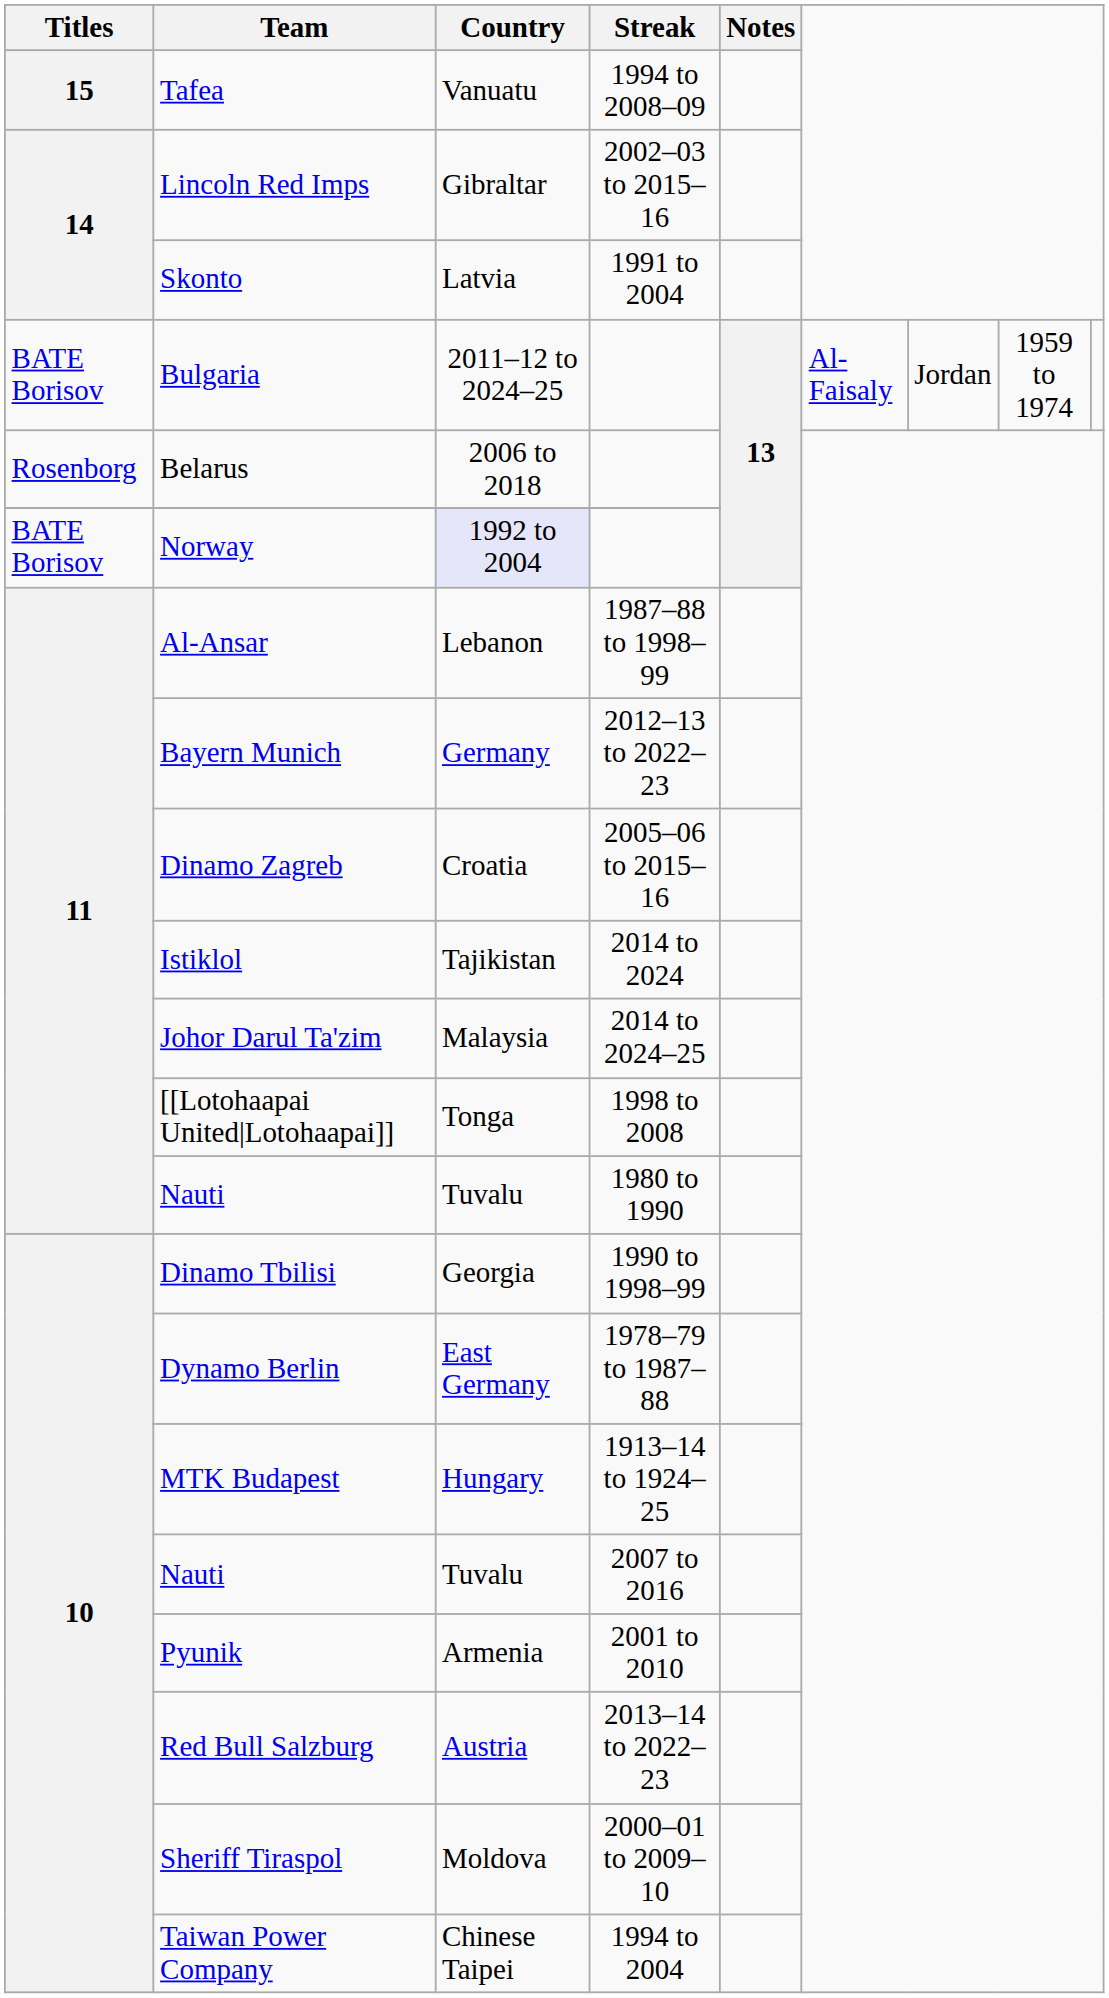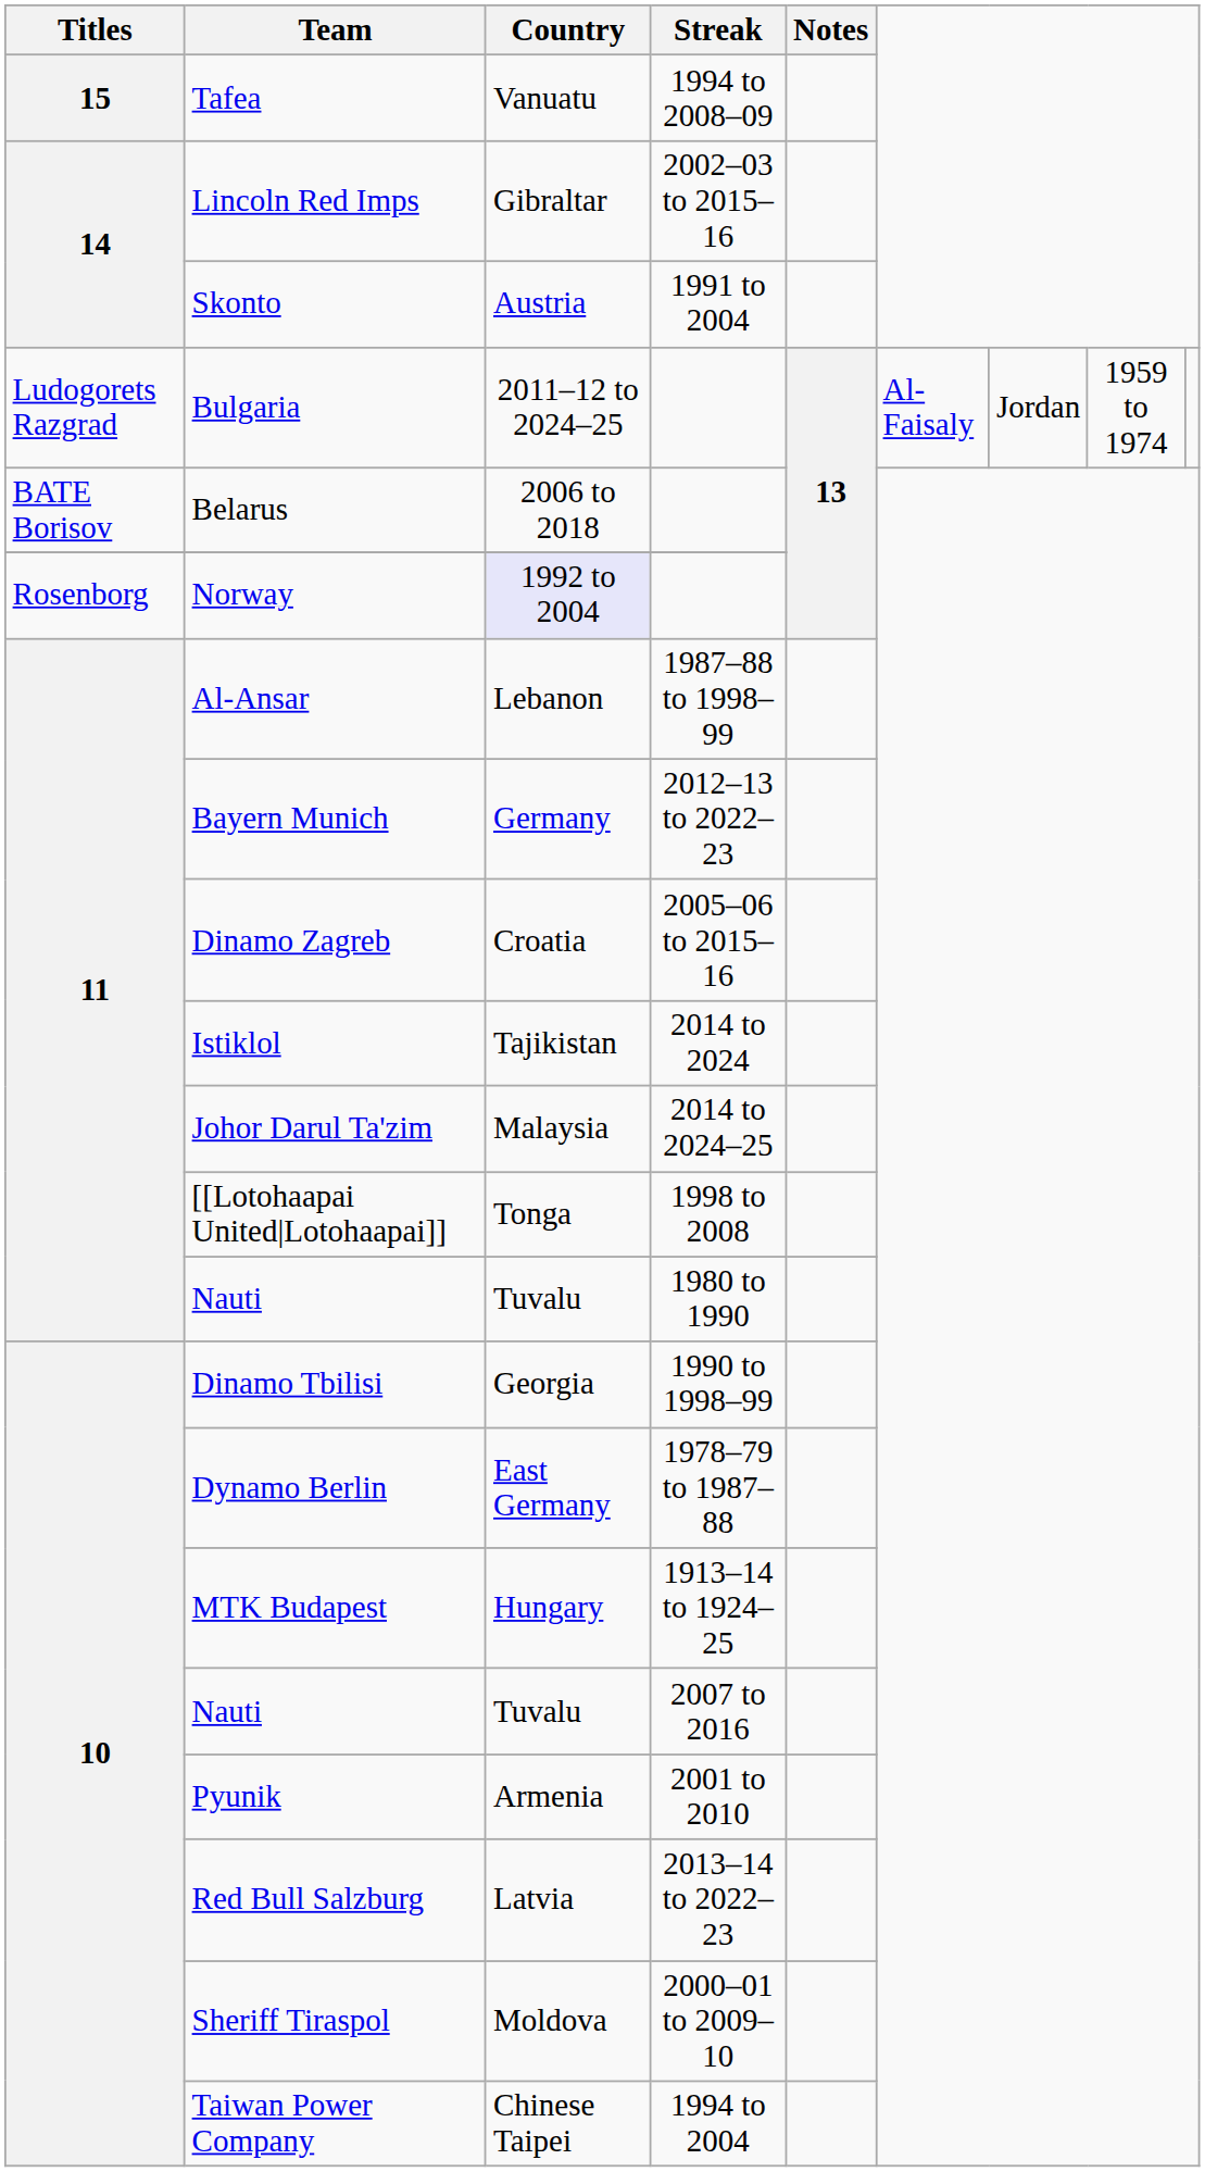Skonto | Country: Latvia -> Austria
Bulgaria | Titles: BATE Borisov -> Ludogorets Razgrad
Belarus | Titles: Rosenborg -> BATE Borisov
Norway | Titles: BATE Borisov -> Rosenborg
Red Bull Salzburg | Country: Austria -> Latvia
